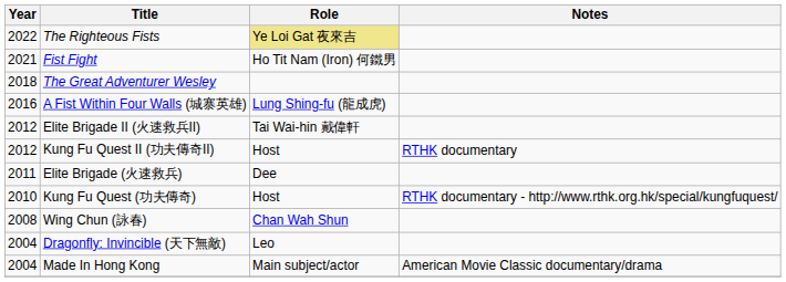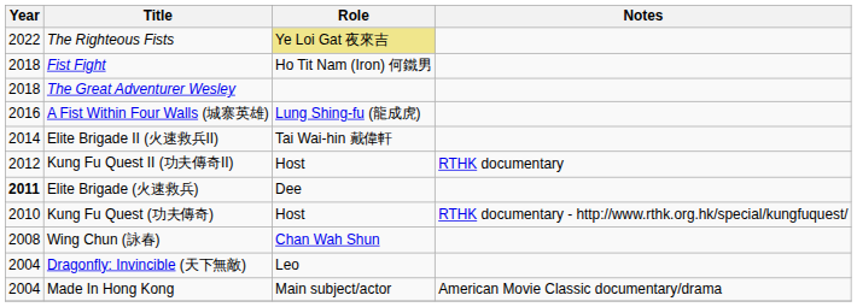Fist Fight | Year: 2021 -> 2018
Elite Brigade II (火速救兵II) | Year: 2012 -> 2014
Elite Brigade (火速救兵) | Year: normal -> bold
